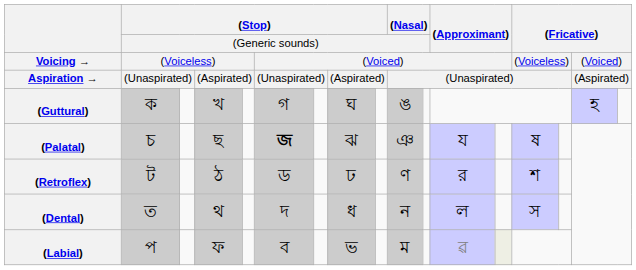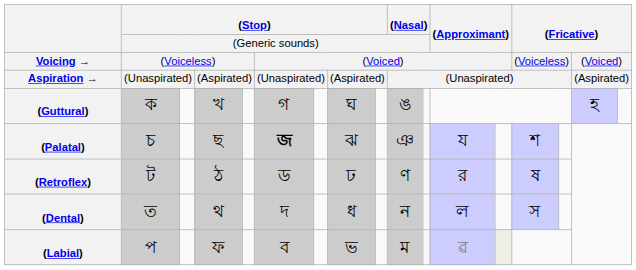(Palatal) | column 14: ষ -> শ
(Retroflex) | column 14: শ -> ষ
